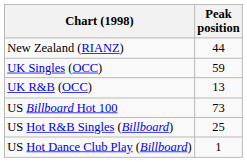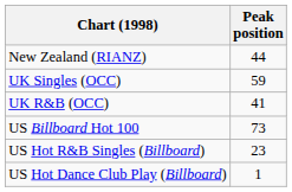UK R&B (OCC) | Peak position: 13 -> 41
US Hot R&B Singles (Billboard) | Peak position: 25 -> 23
